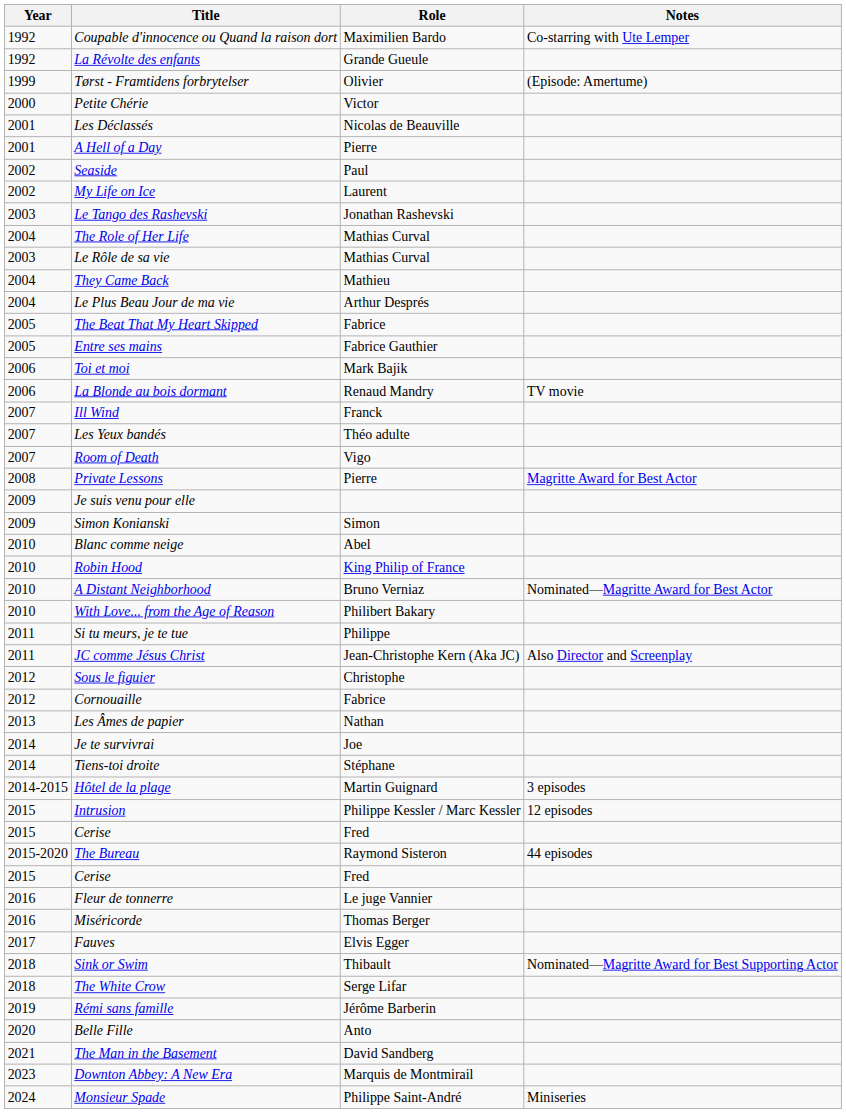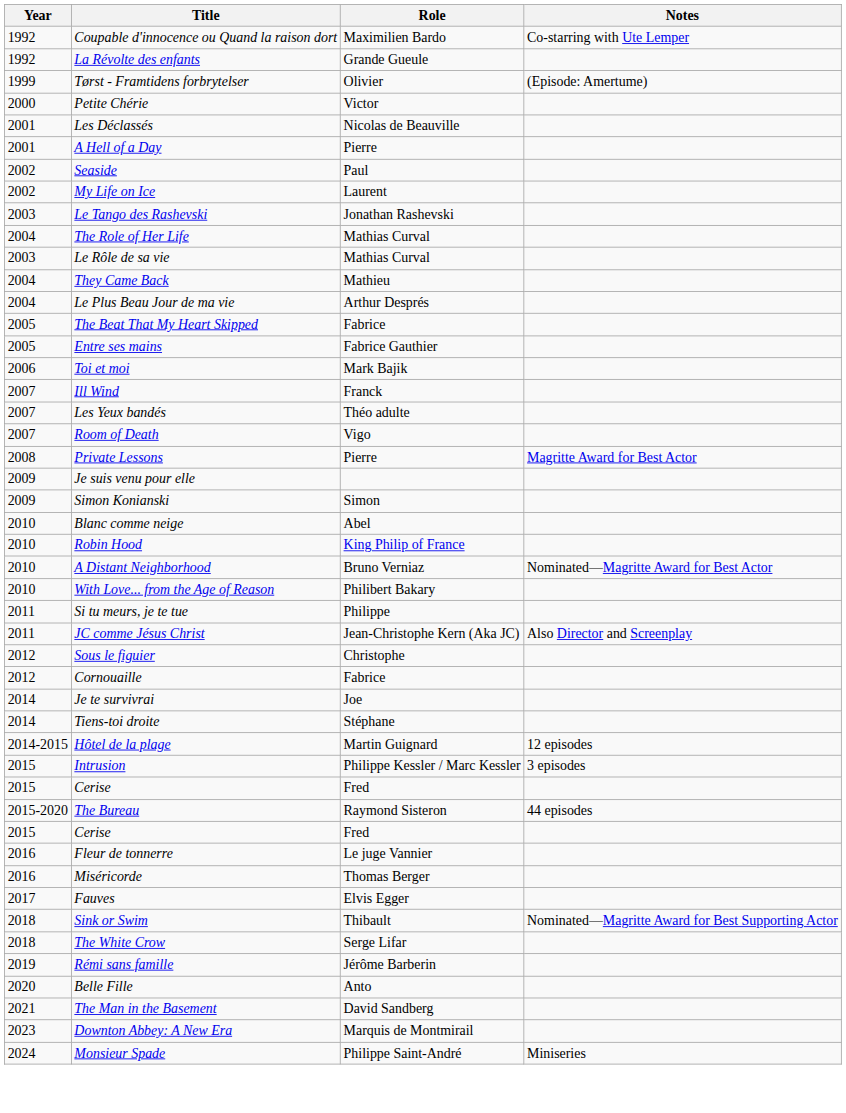- row: 2006 | La Blonde au bois dormant | Renaud Mandry | TV movie
- row: 2013 | Les Âmes de papier | Nathan
Hôtel de la plage | Notes: 3 episodes -> 12 episodes
Intrusion | Notes: 12 episodes -> 3 episodes
